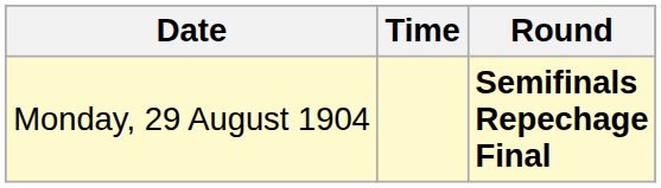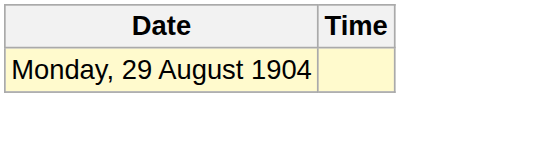- column: Round | Semifinals Repechage Final
